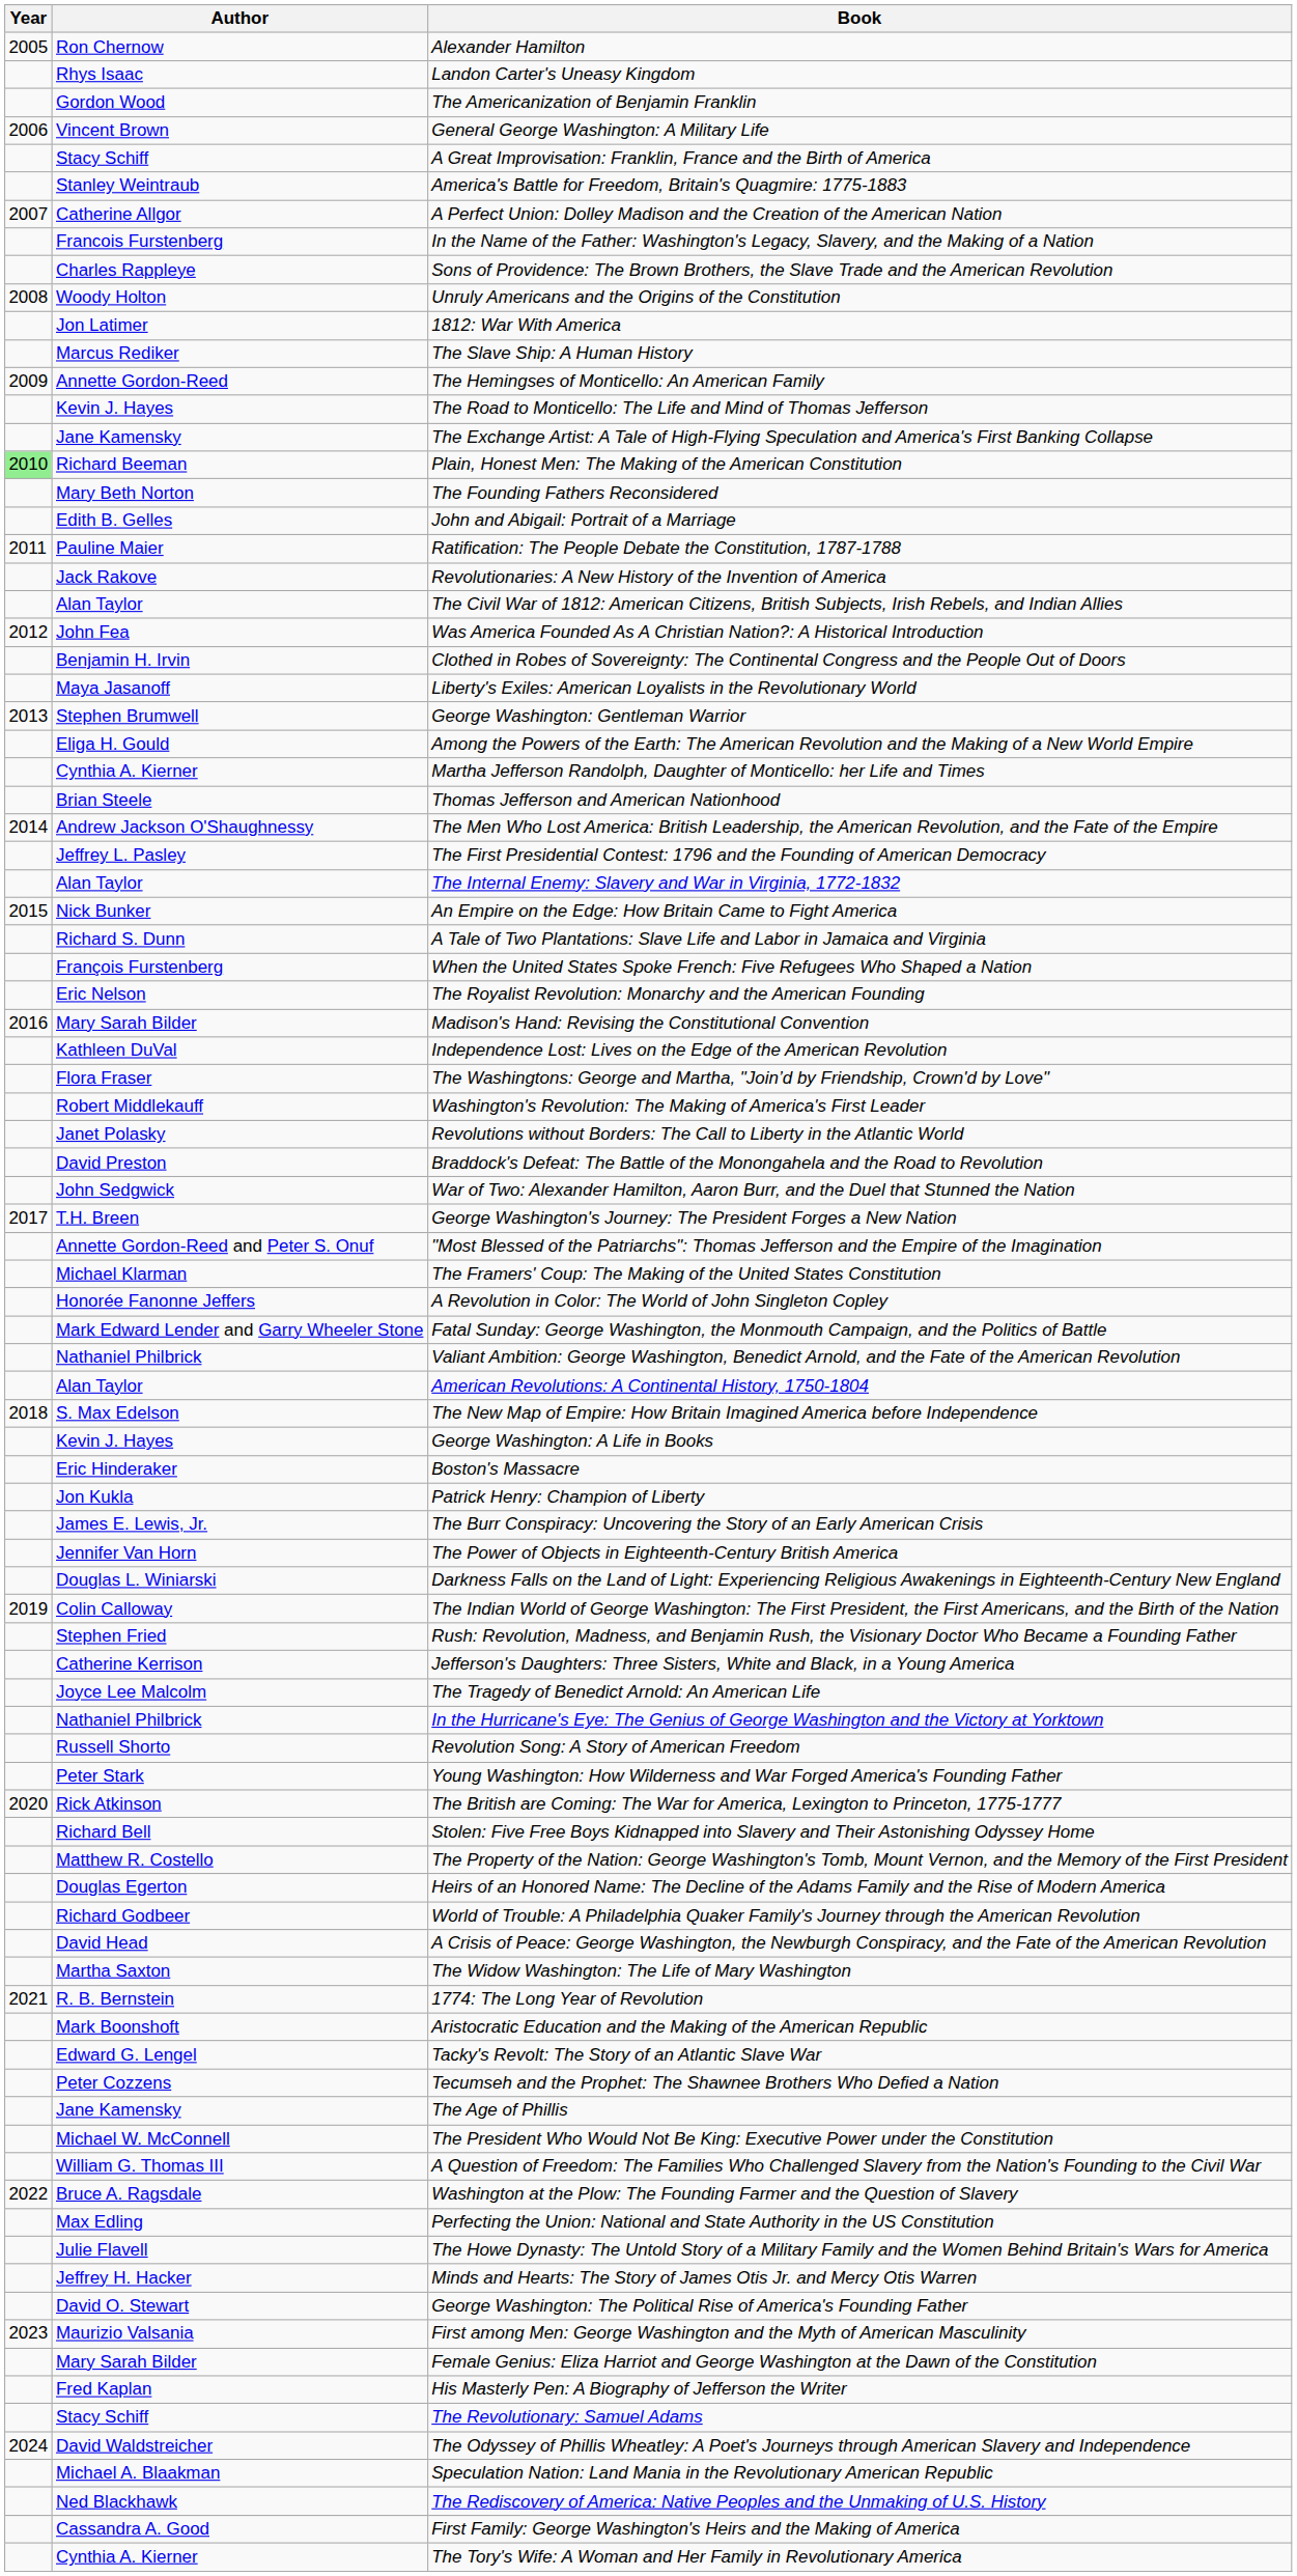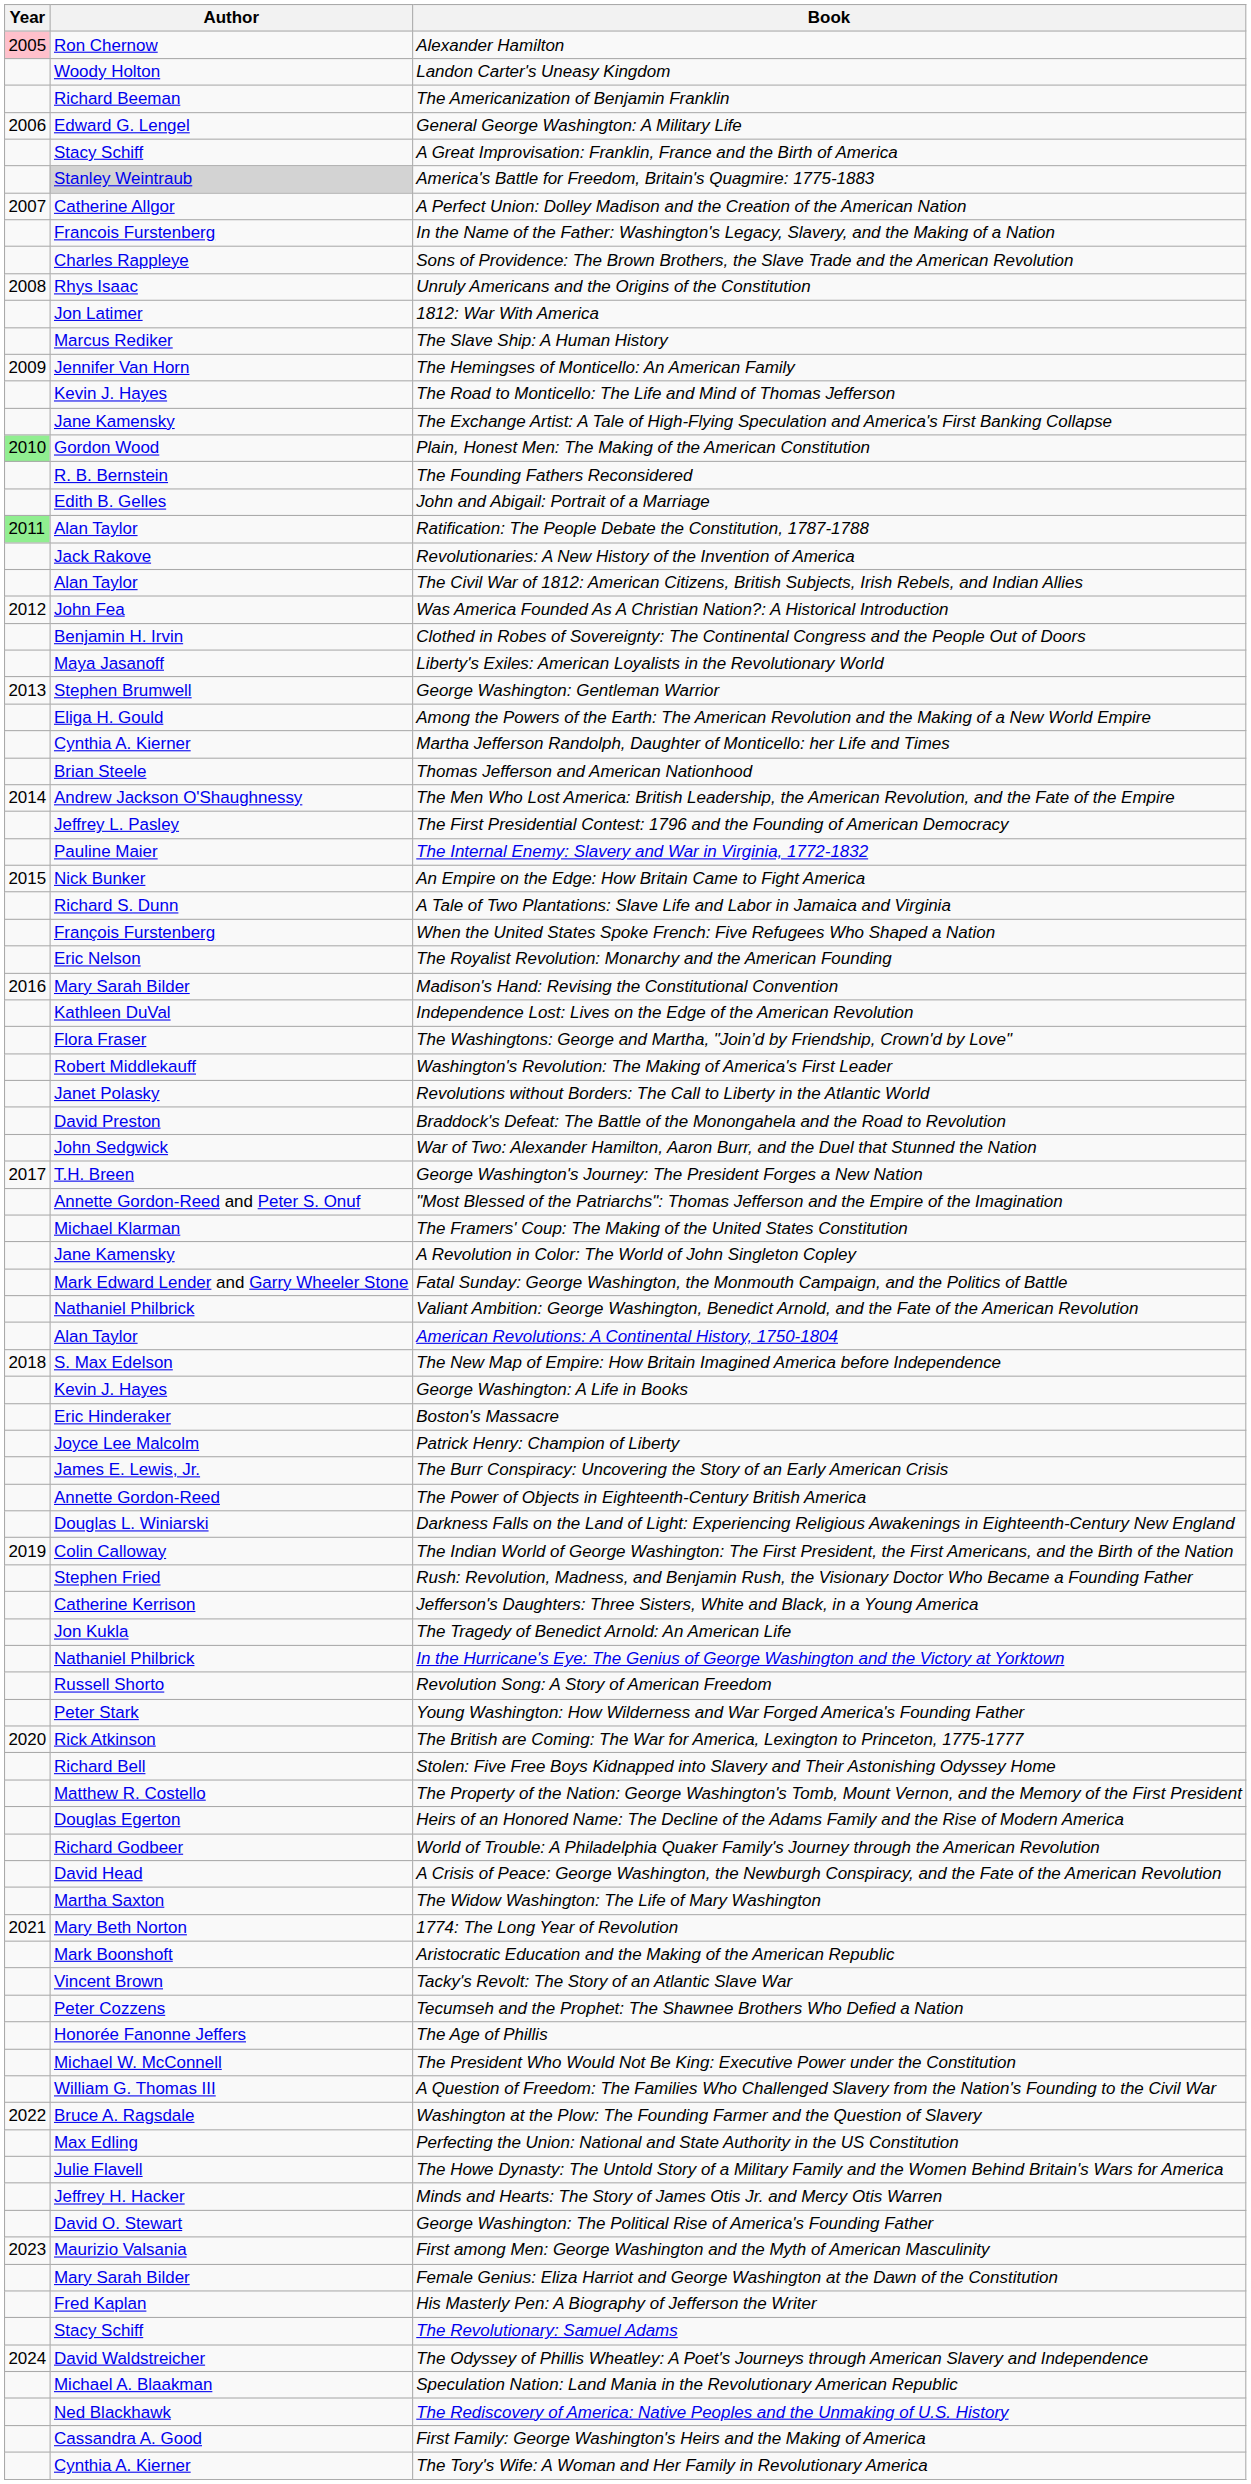Alexander Hamilton | Year: no background -> pink background
Landon Carter's Uneasy Kingdom | Author: Rhys Isaac -> Woody Holton
The Americanization of Benjamin Franklin | Author: Gordon Wood -> Richard Beeman
General George Washington: A Military Life | Author: Vincent Brown -> Edward G. Lengel
America's Battle for Freedom, Britain's Quagmire: 1775-1883 | Author: no background -> lightgrey background
Unruly Americans and the Origins of the Constitution | Author: Woody Holton -> Rhys Isaac
The Hemingses of Monticello: An American Family | Author: Annette Gordon-Reed -> Jennifer Van Horn
Plain, Honest Men: The Making of the American Constitution | Author: Richard Beeman -> Gordon Wood
The Founding Fathers Reconsidered | Author: Mary Beth Norton -> R. B. Bernstein
Ratification: The People Debate the Constitution, 1787-1788 | Year: no background -> lightgreen background
Ratification: The People Debate the Constitution, 1787-1788 | Author: Pauline Maier -> Alan Taylor
The Internal Enemy: Slavery and War in Virginia, 1772-1832 | Author: Alan Taylor -> Pauline Maier
A Revolution in Color: The World of John Singleton Copley | Author: Honorée Fanonne Jeffers -> Jane Kamensky
Patrick Henry: Champion of Liberty | Author: Jon Kukla -> Joyce Lee Malcolm
The Power of Objects in Eighteenth-Century British America | Author: Jennifer Van Horn -> Annette Gordon-Reed
The Tragedy of Benedict Arnold: An American Life | Author: Joyce Lee Malcolm -> Jon Kukla
1774: The Long Year of Revolution | Author: R. B. Bernstein -> Mary Beth Norton
Tacky's Revolt: The Story of an Atlantic Slave War | Author: Edward G. Lengel -> Vincent Brown
The Age of Phillis | Author: Jane Kamensky -> Honorée Fanonne Jeffers
